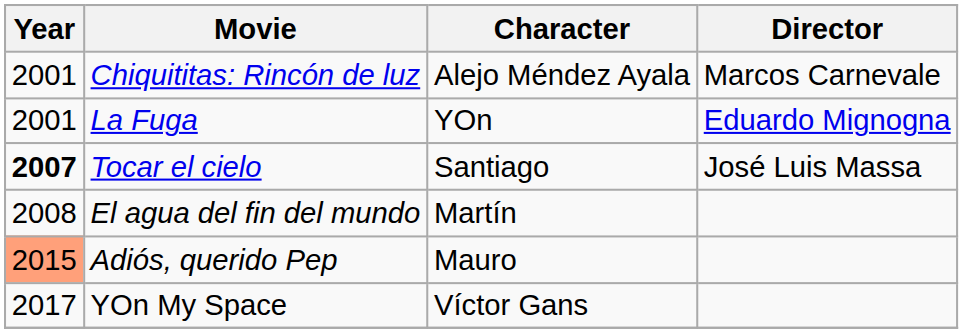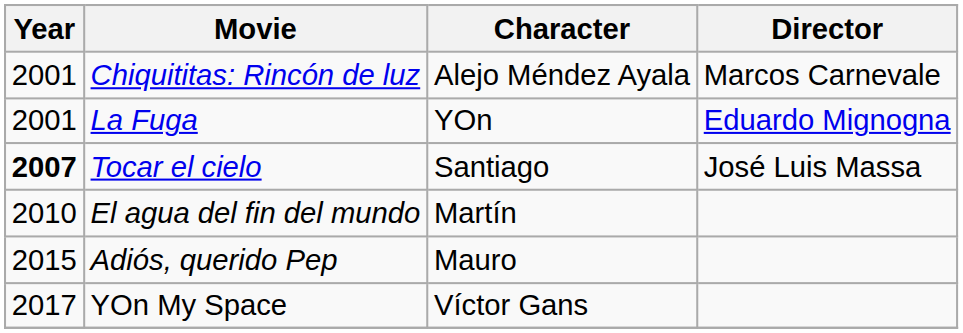El agua del fin del mundo | Year: 2008 -> 2010
Adiós, querido Pep | Year: lightsalmon background -> no background
